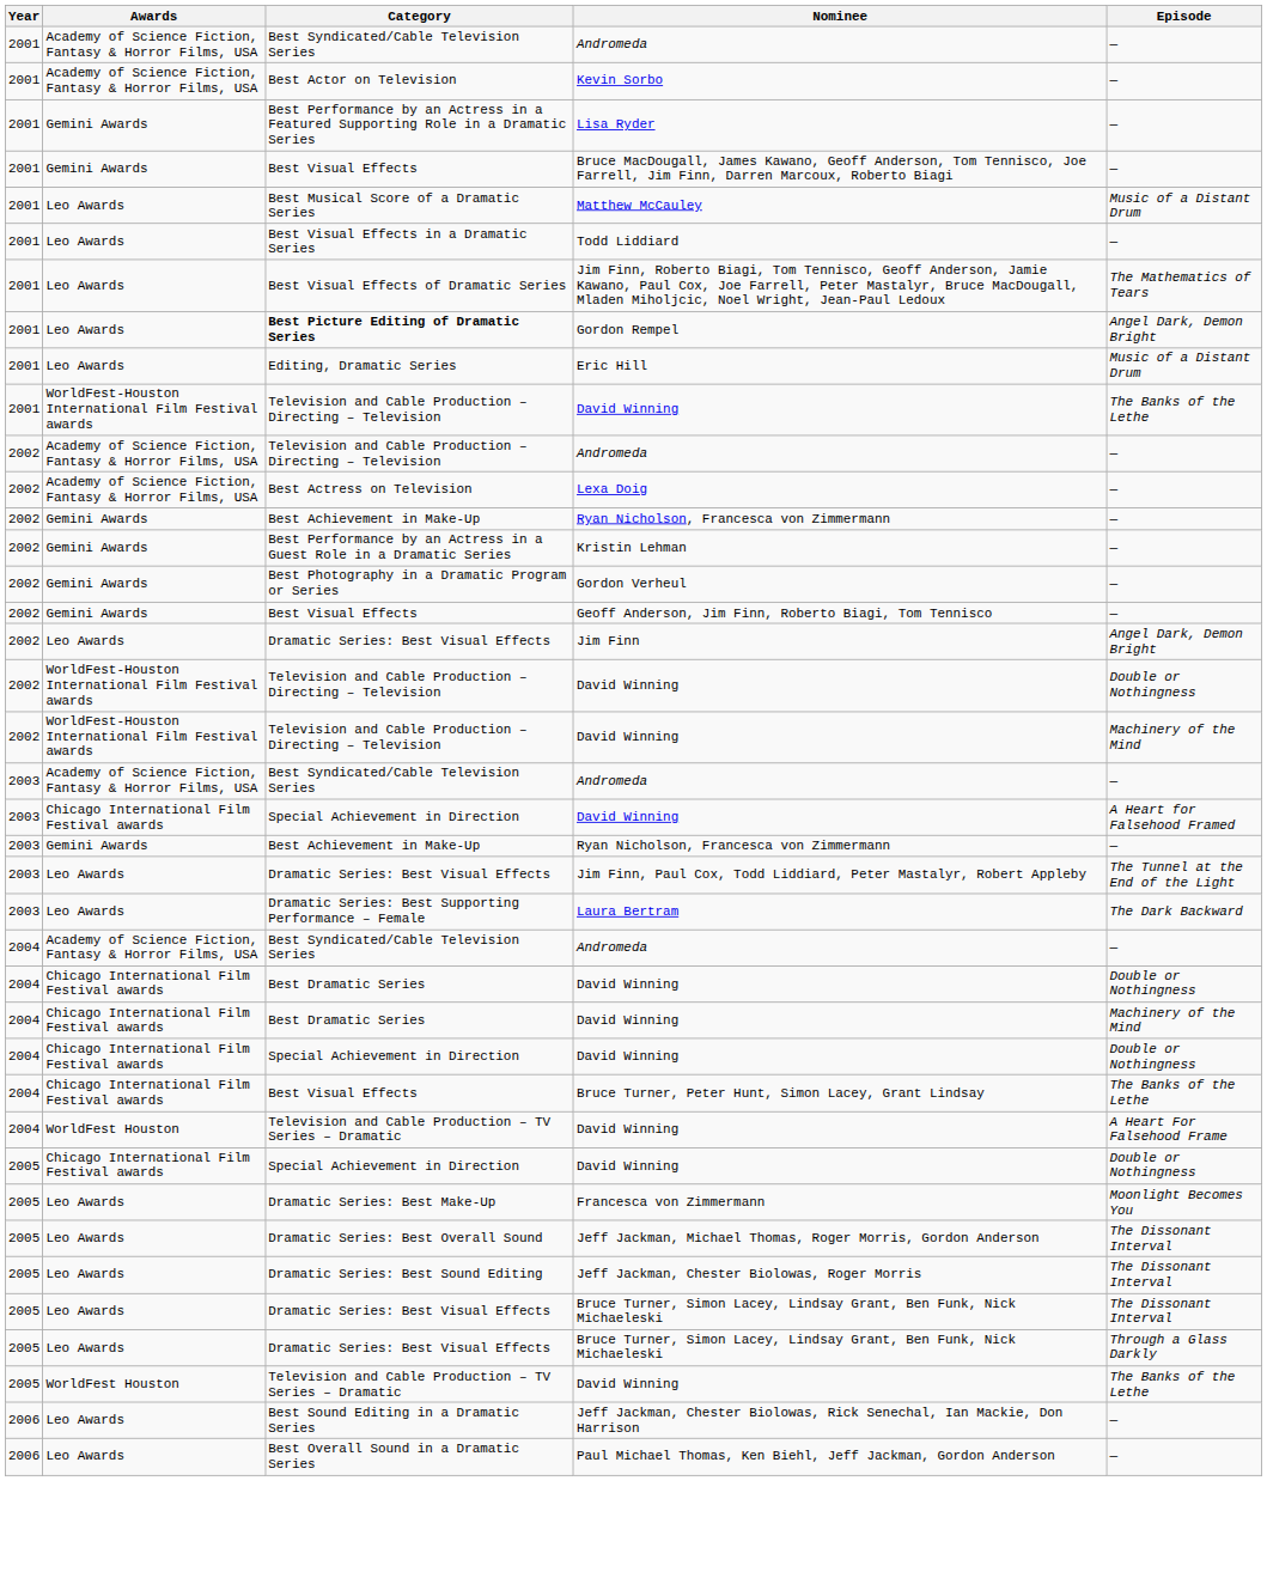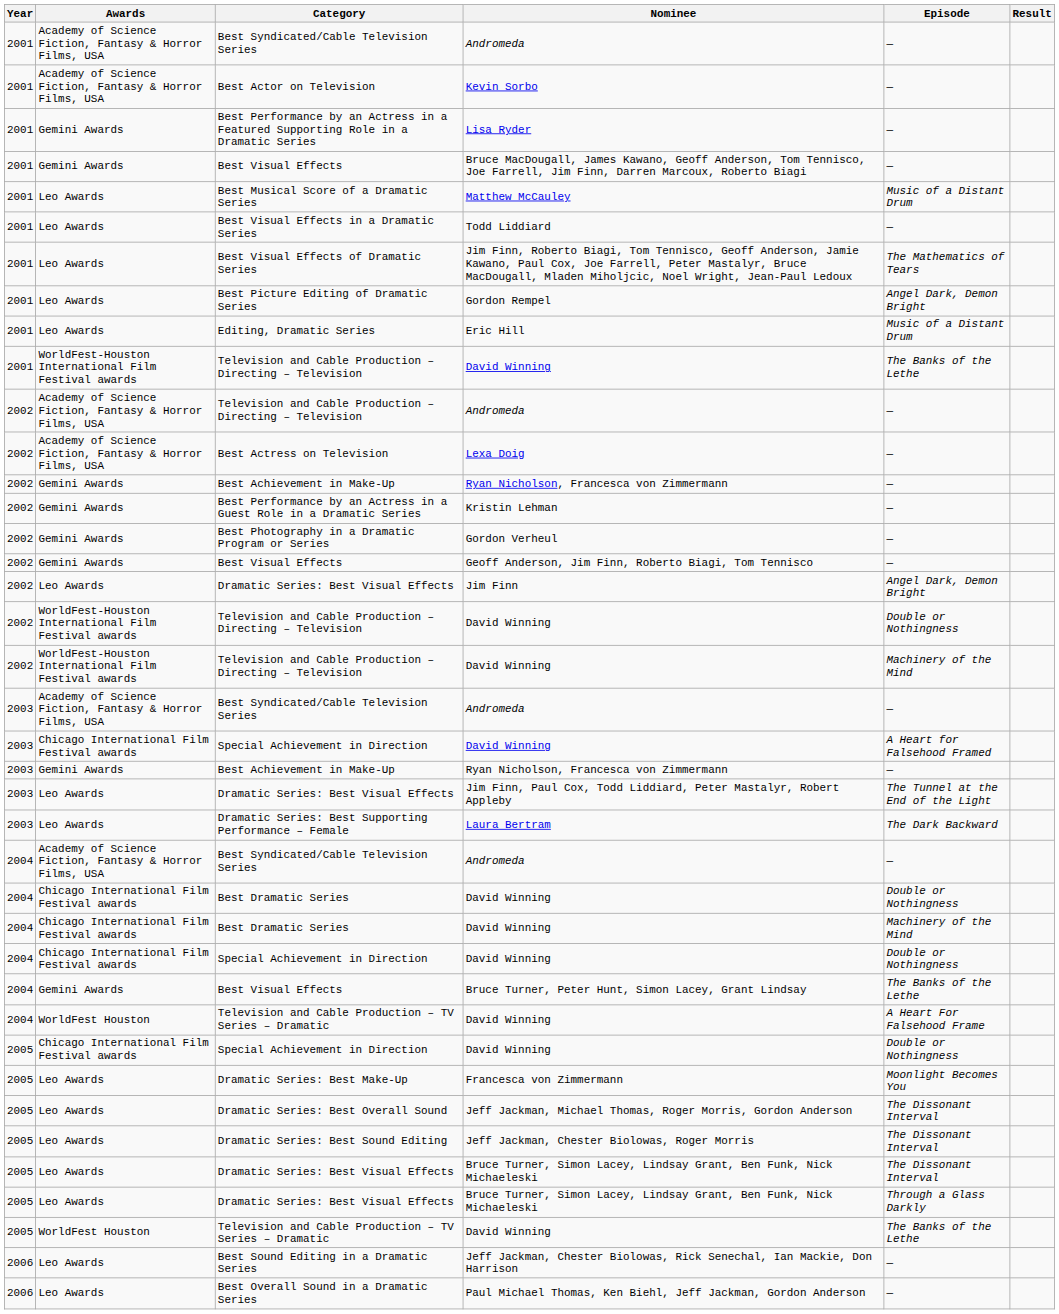+ column: Result
Gordon Rempel | Category: bold -> normal
Bruce Turner, Peter Hunt, Simon Lacey, Grant Lindsay | Awards: Chicago International Film Festival awards -> Gemini Awards
